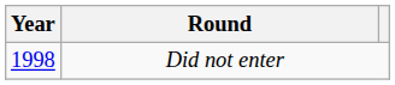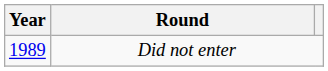Did not enter | Year: 1998 -> 1989
